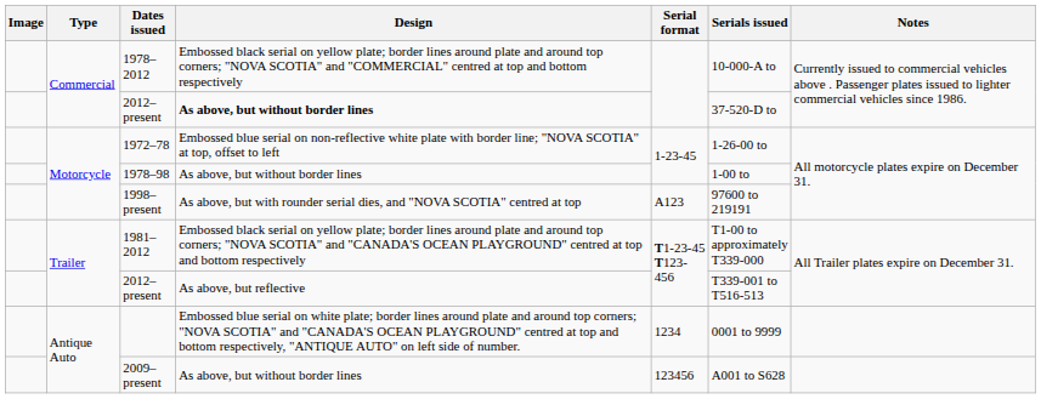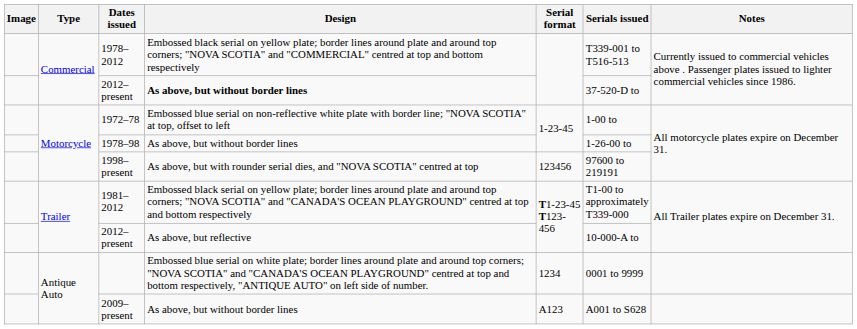1978–2012 | Serials issued: 10-000-A to -> T339-001 to T516-513
1972–78 | Serials issued: 1-26-00 to -> 1-00 to
1978–98 | Serials issued: 1-00 to -> 1-26-00 to
1998–present | Serial format: A123 -> 123456
Trailer / 2012–present | Serials issued: T339-001 to T516-513 -> 10-000-A to
2009–present | Serial format: 123456 -> A123
